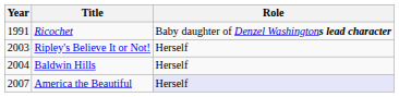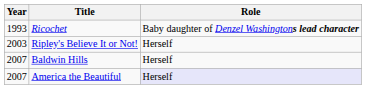Ricochet | Year: 1991 -> 1993
Baldwin Hills | Year: 2004 -> 2007
